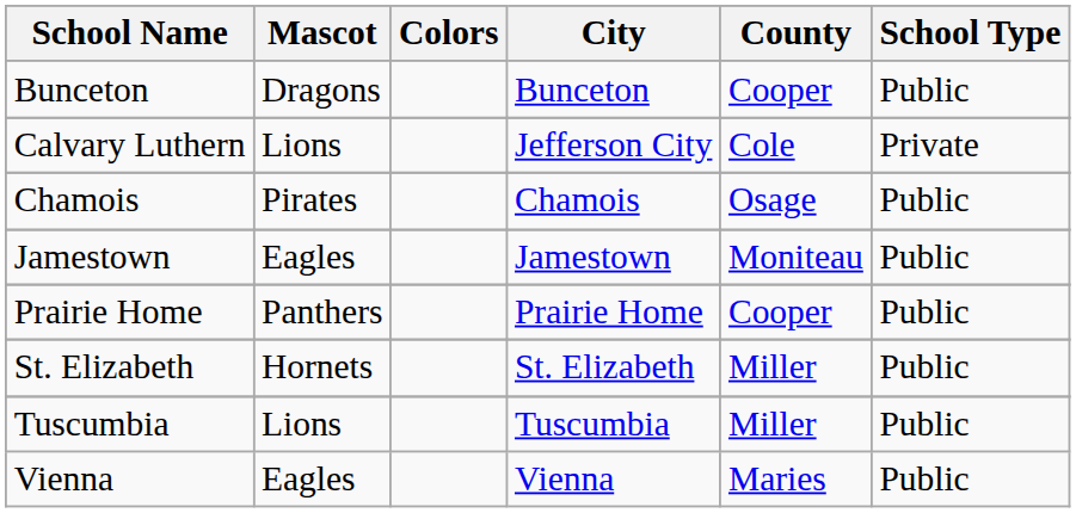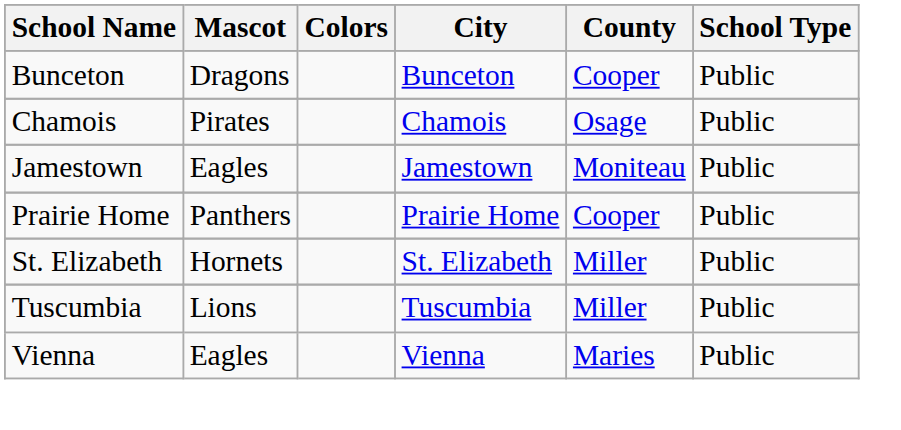- row: Calvary Luthern | Lions | Jefferson City | Cole | Private
